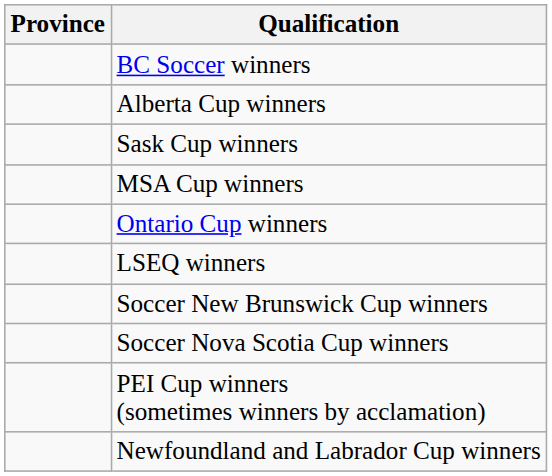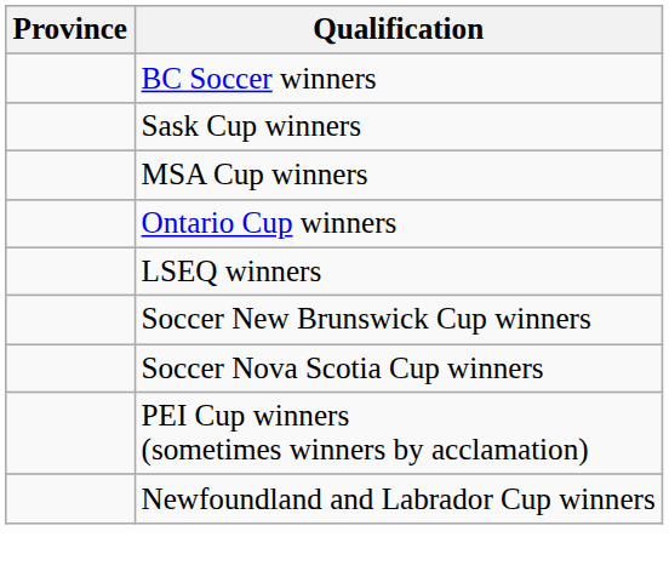- row: Alberta Cup winners
